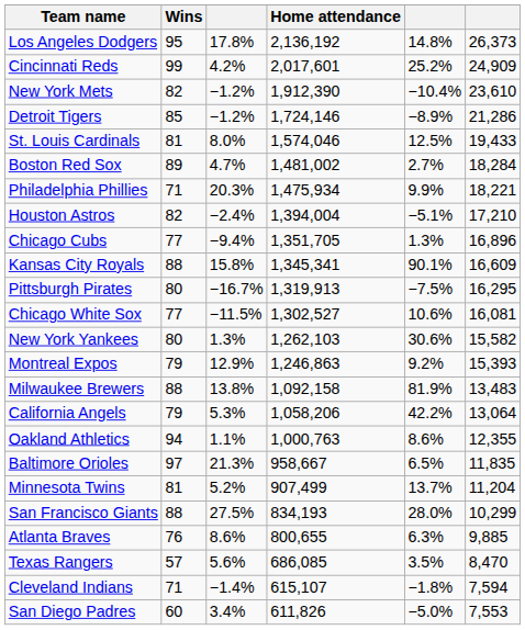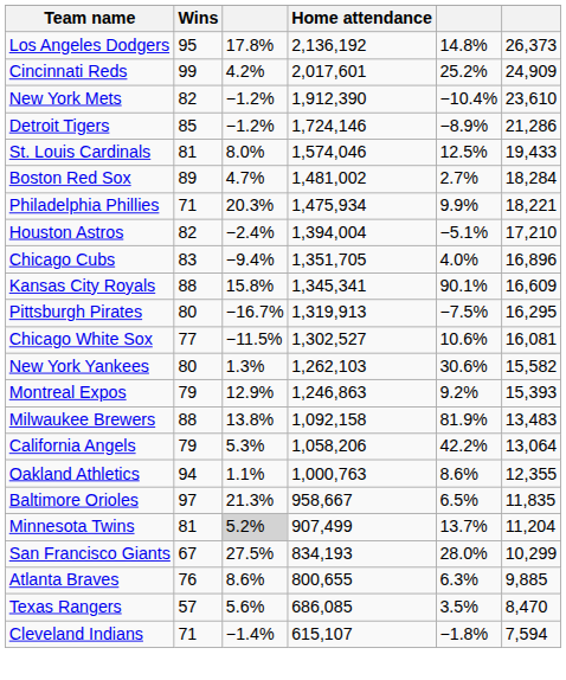Chicago Cubs | Wins: 77 -> 83
Chicago Cubs | column 5: 1.3% -> 4.0%
Minnesota Twins | column 3: no background -> lightgrey background
San Francisco Giants | Wins: 88 -> 67
- row: San Diego Padres | 60 | 3.4% | 611,826 | −5.0% | 7,553
